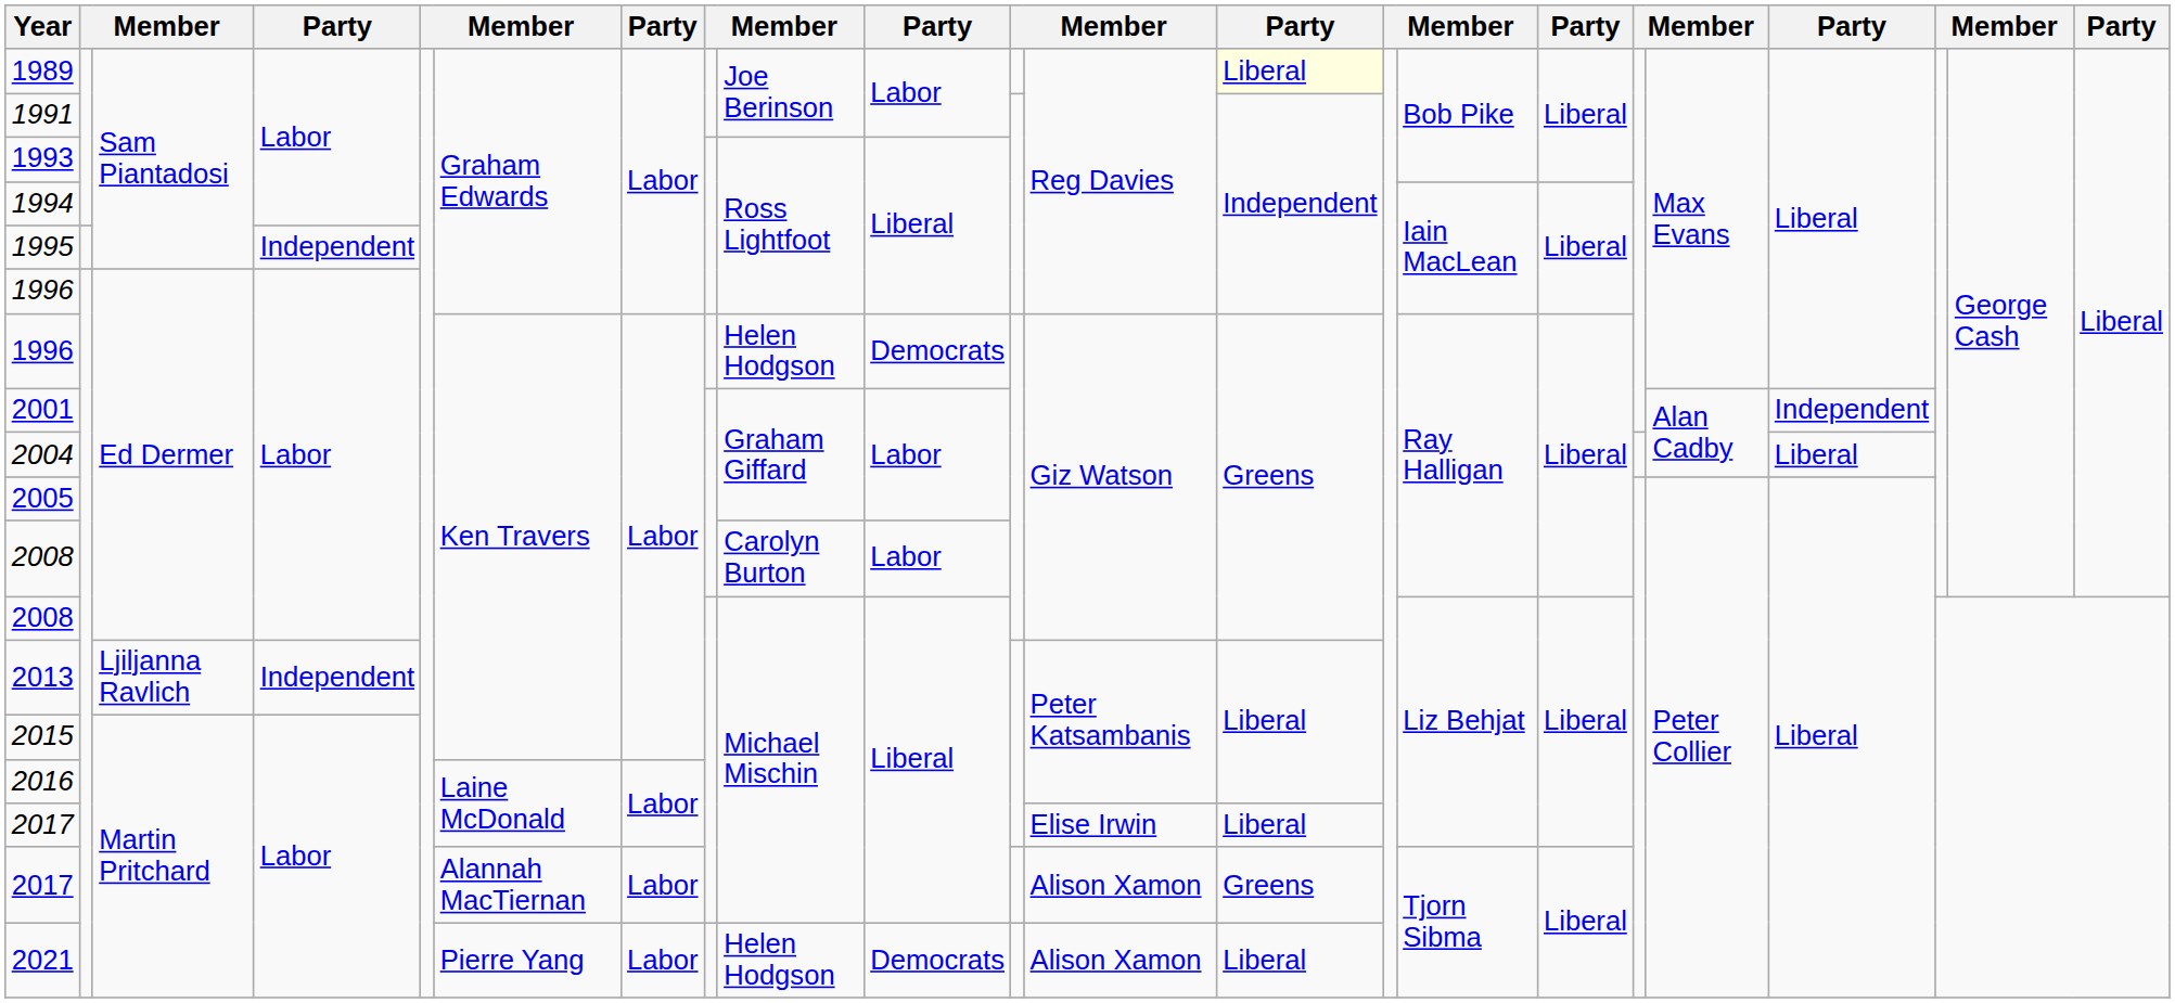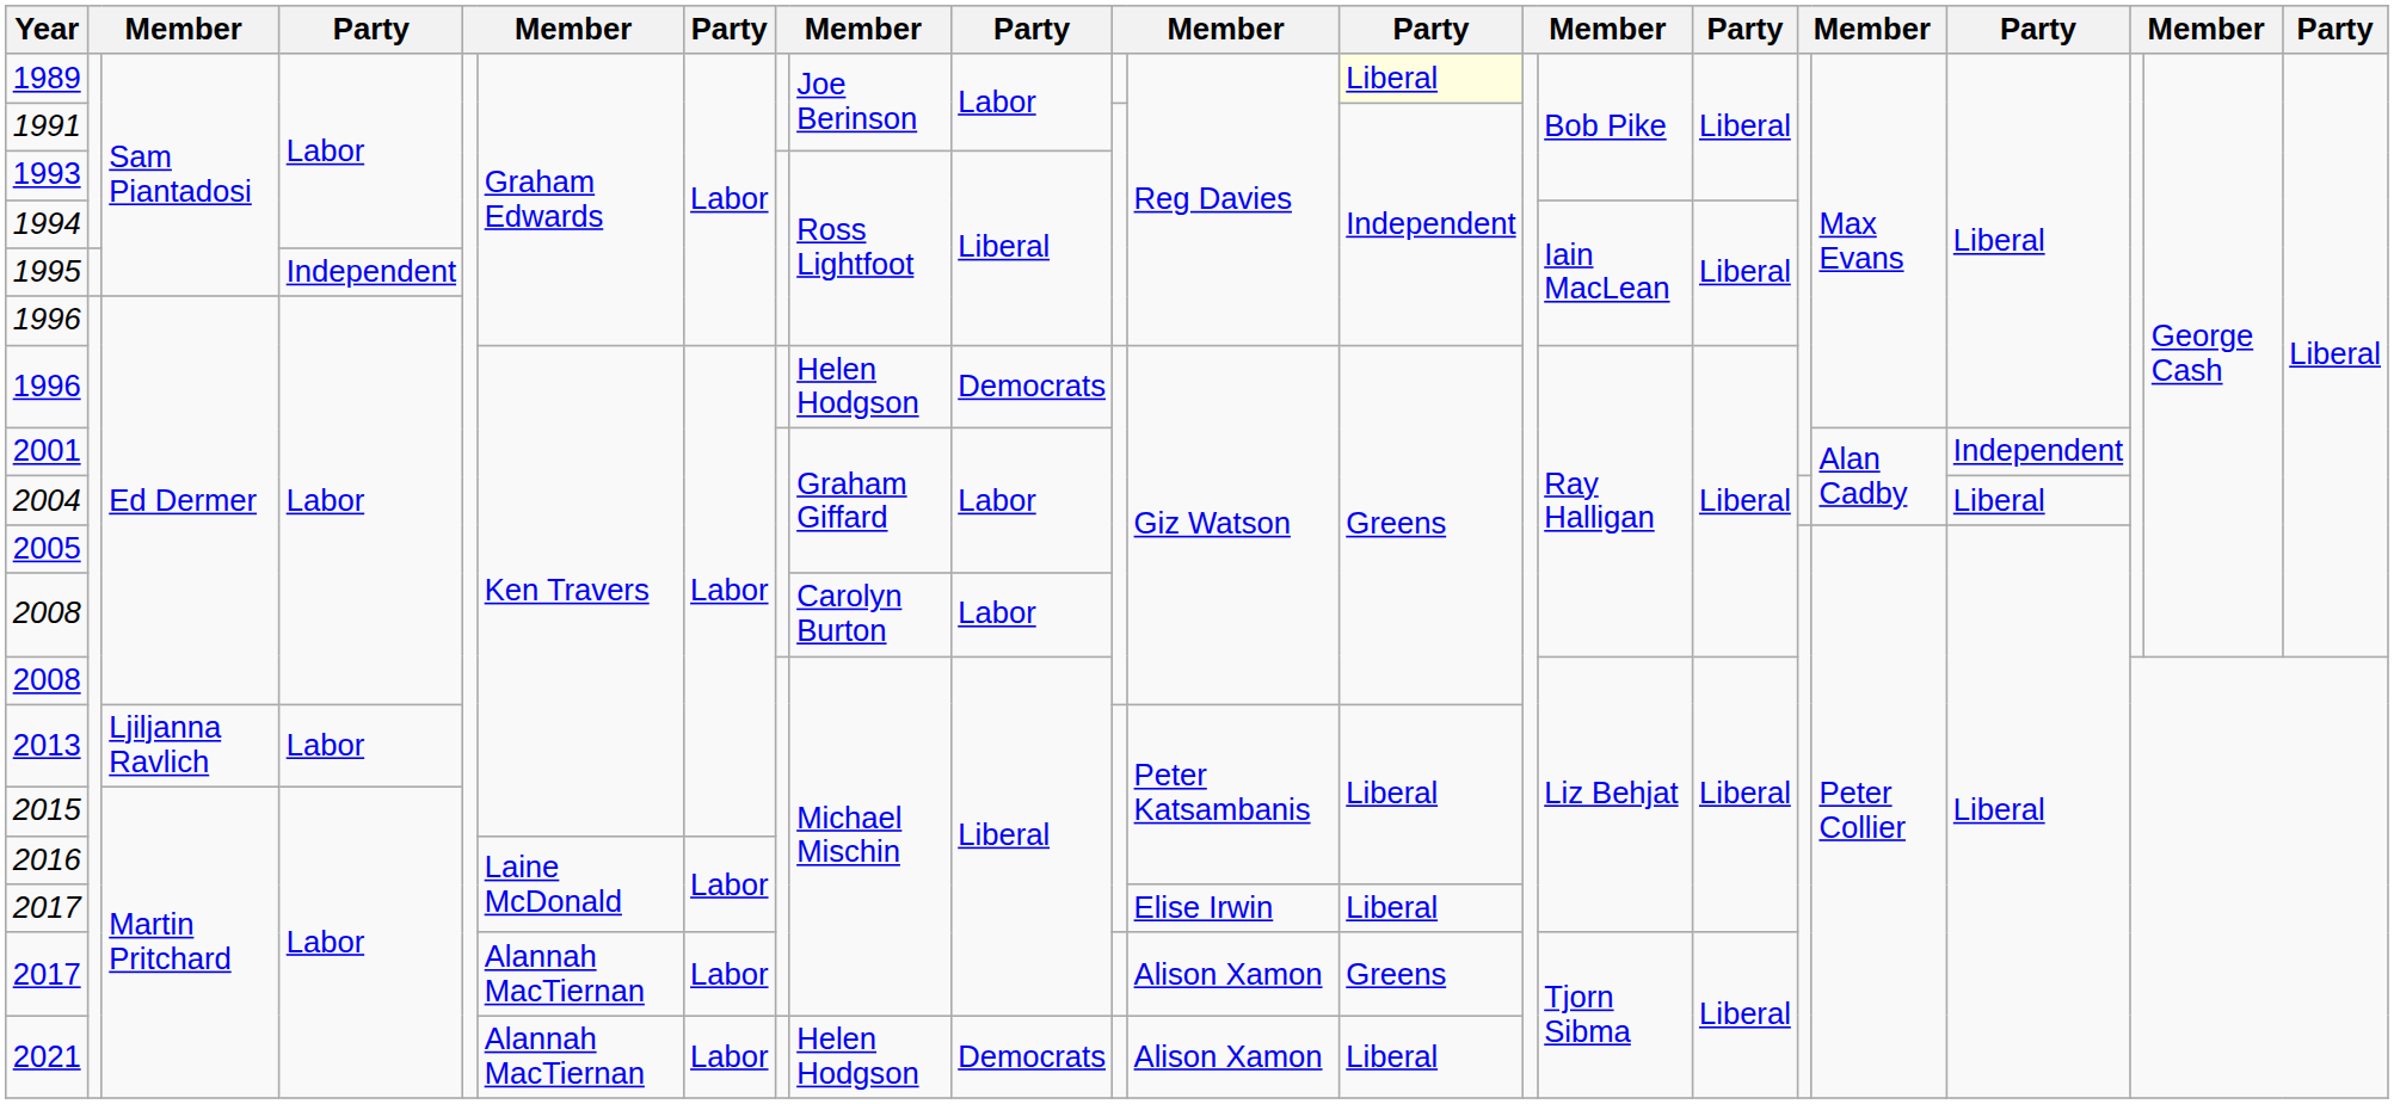2013 | column 4: Independent -> Labor
2021 | column 6: Pierre Yang -> Alannah MacTiernan
